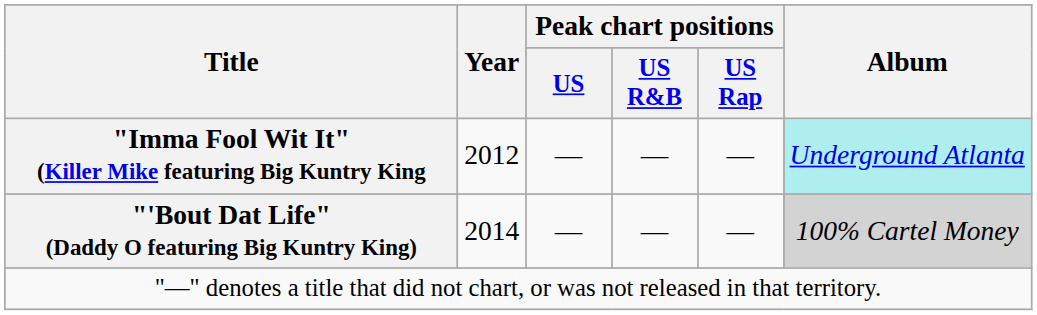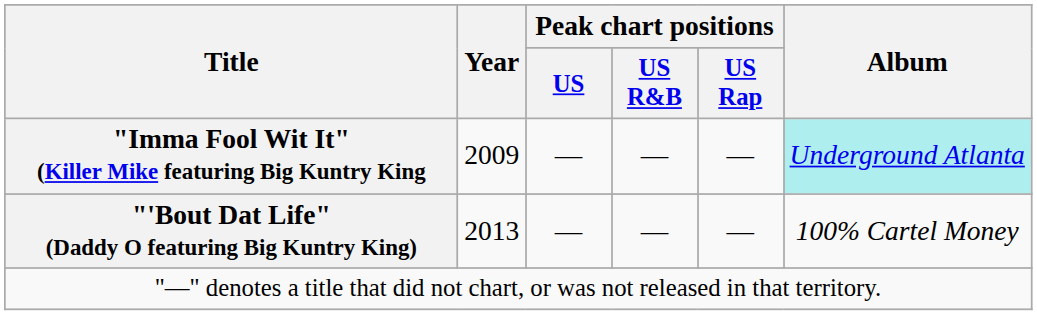"Imma Fool Wit It" (Killer Mike featuring Big Kuntry King | Year: 2012 -> 2009
"'Bout Dat Life" (Daddy O featuring Big Kuntry King) | Year: 2014 -> 2013
"'Bout Dat Life" (Daddy O featuring Big Kuntry King) | Album: lightgrey background -> no background
